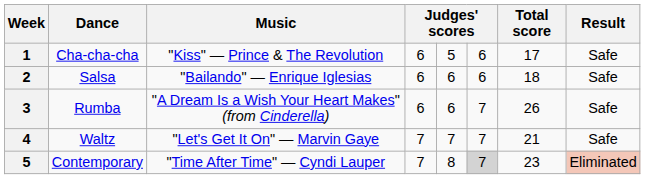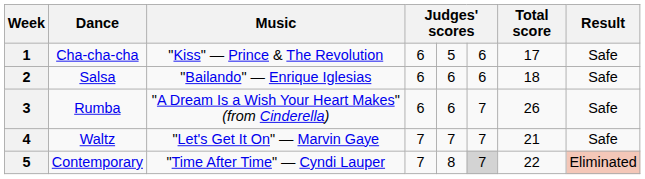Contemporary | Total score: 23 -> 22
